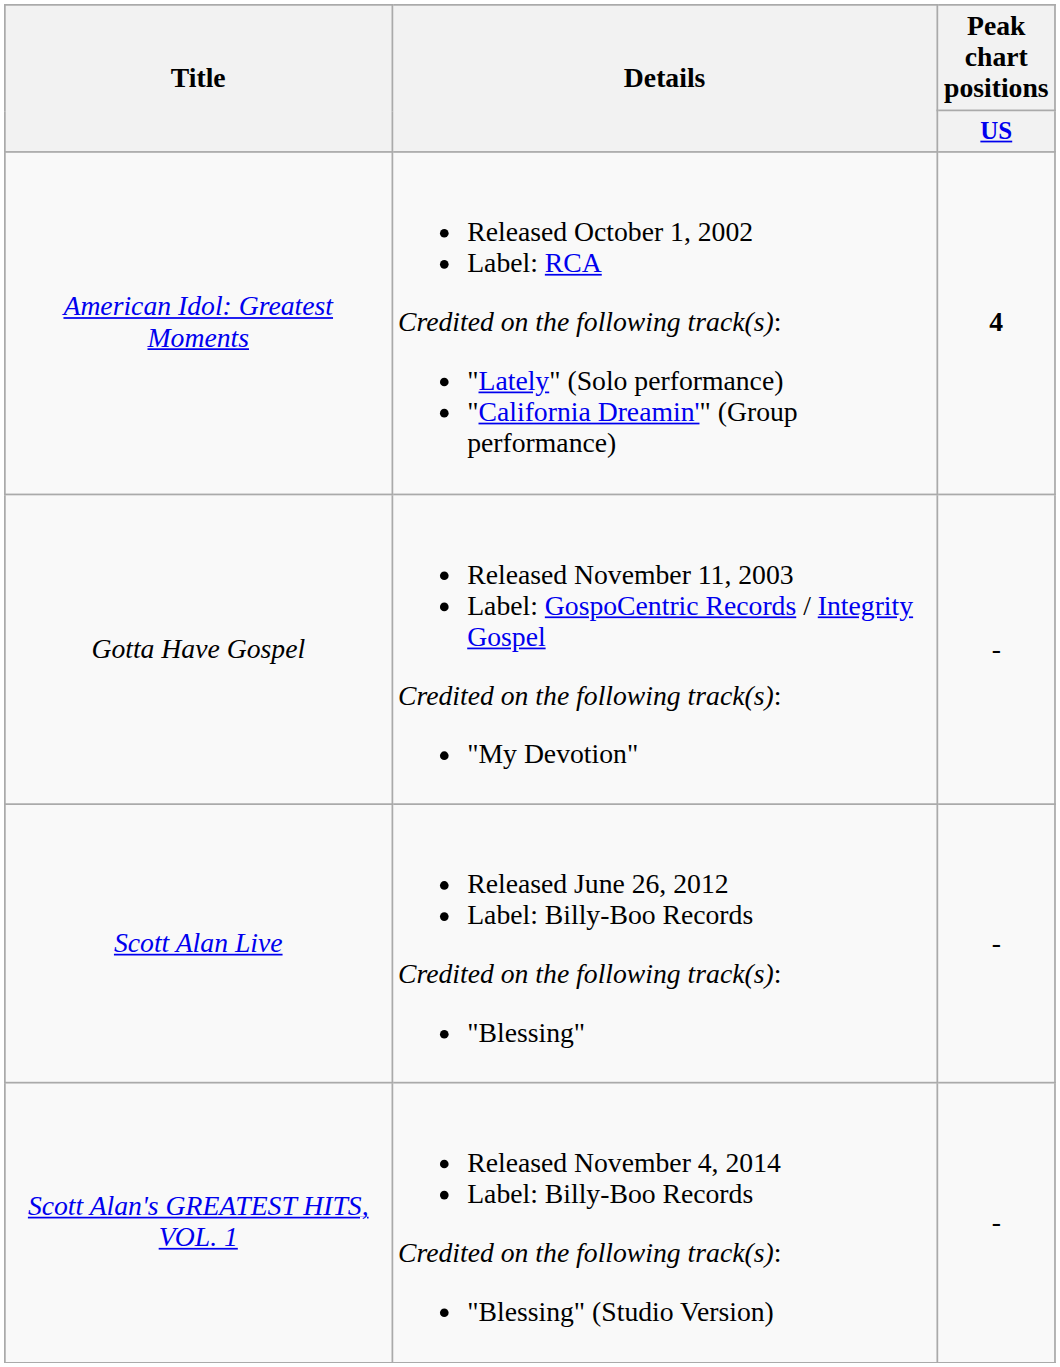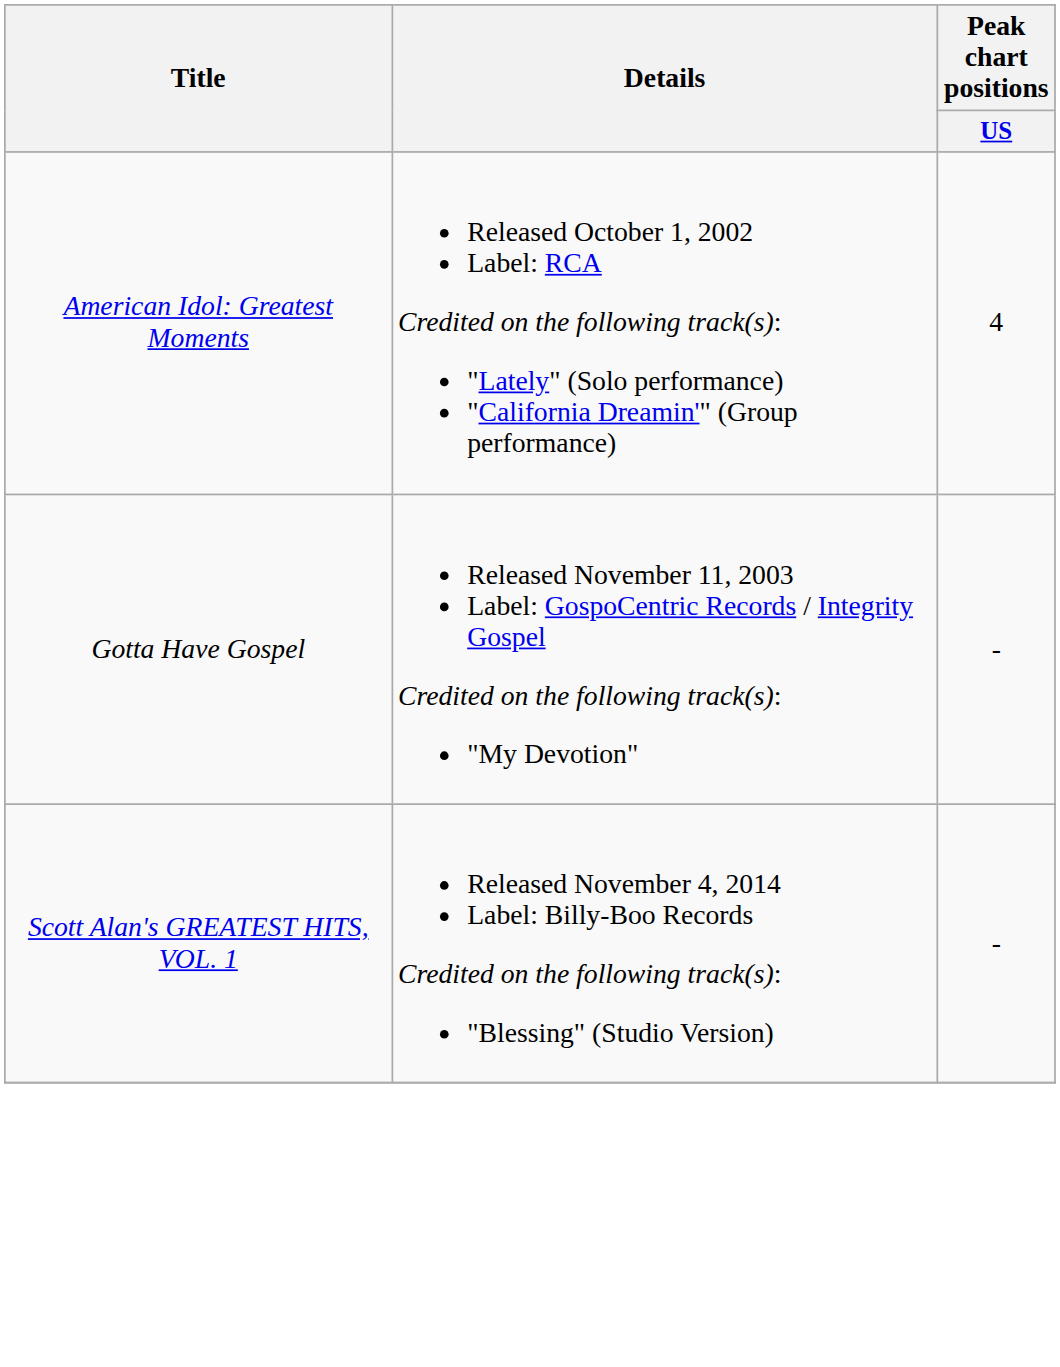American Idol: Greatest Moments | Peak chart positions / US: bold -> normal
- row: Scott Alan Live | Released June 26, 2012 Label: Billy-Boo Records Credited on the following track(s): "Blessing" | -
